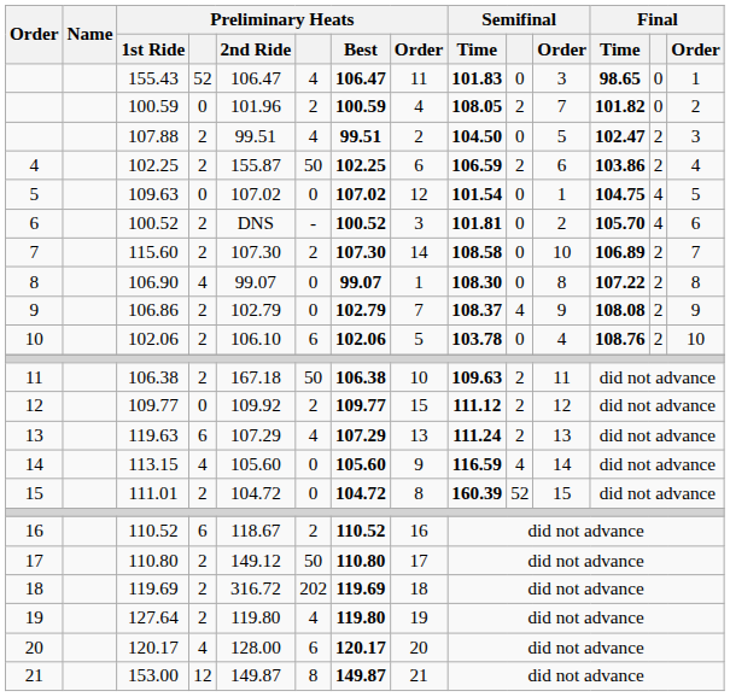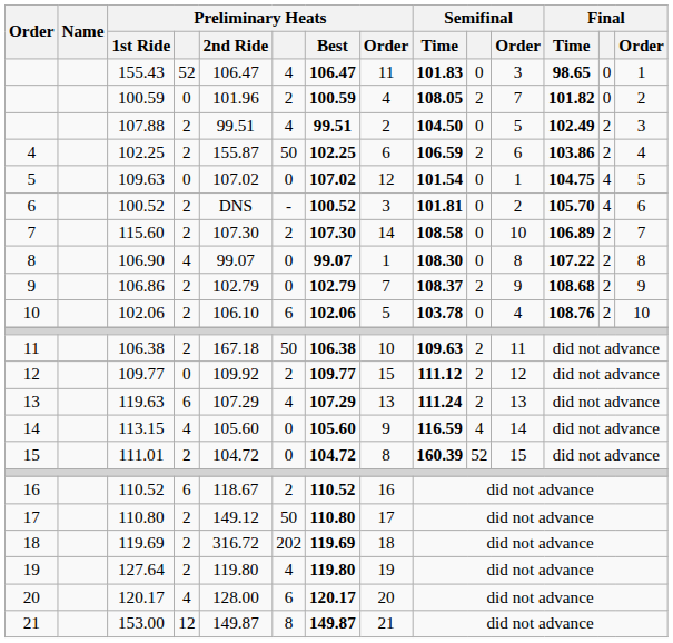107.88 | Final / Time: 102.47 -> 102.49
106.86 | Semifinal: 4 -> 2
106.86 | Final / Time: 108.08 -> 108.68
